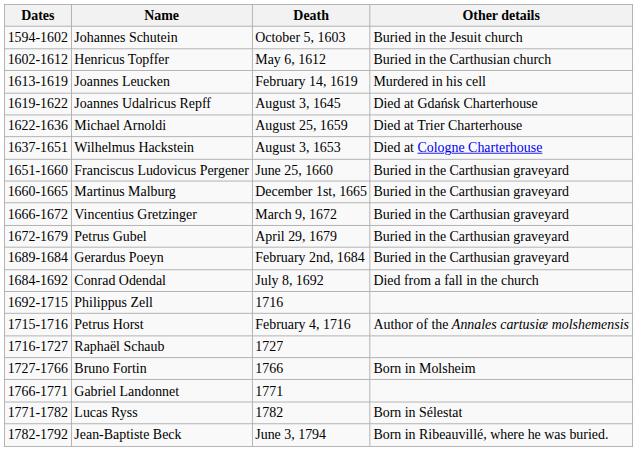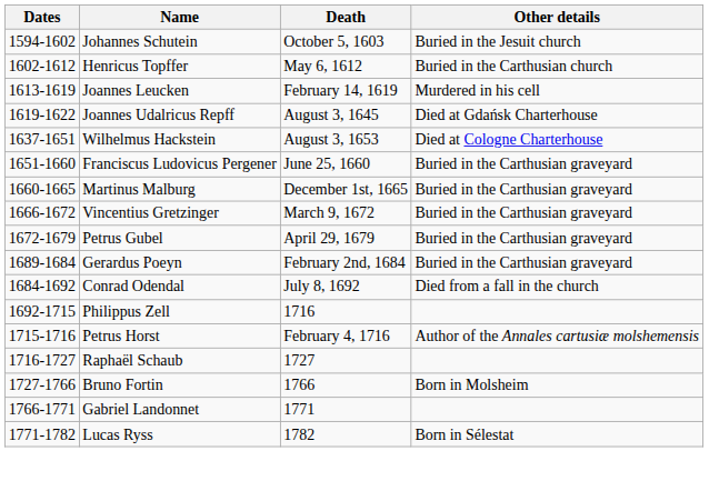- row: 1622-1636 | Michael Arnoldi | August 25, 1659 | Died at Trier Charterhouse
- row: 1782-1792 | Jean-Baptiste Beck | June 3, 1794 | Born in Ribeauvillé, where he was buried.
